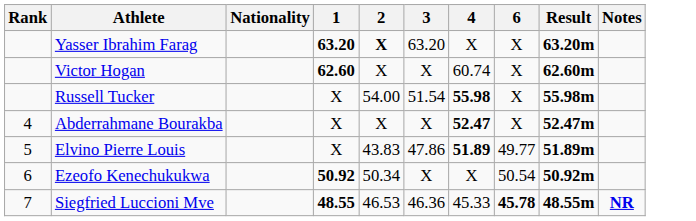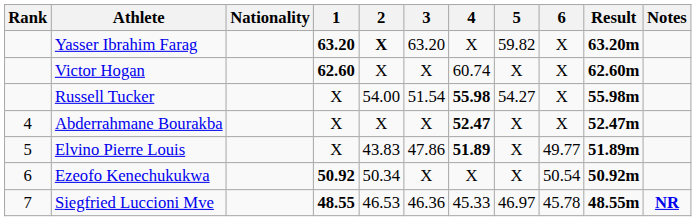+ column: 5 | 59.82 | X | 54.27 | X | X | X | 46.97
Siegfried Luccioni Mve | 6: bold -> normal
